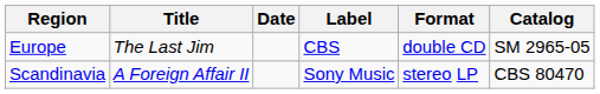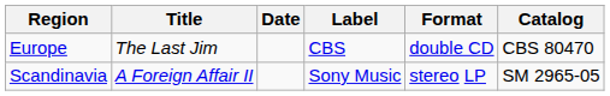Europe | Catalog: SM 2965-05 -> CBS 80470
Scandinavia | Catalog: CBS 80470 -> SM 2965-05
